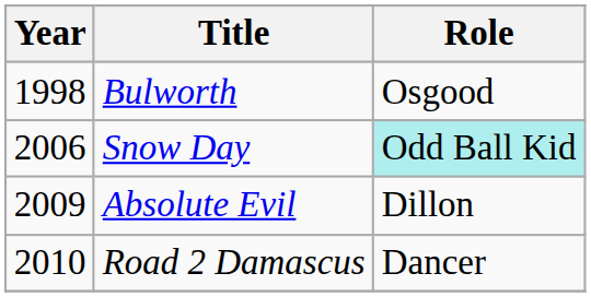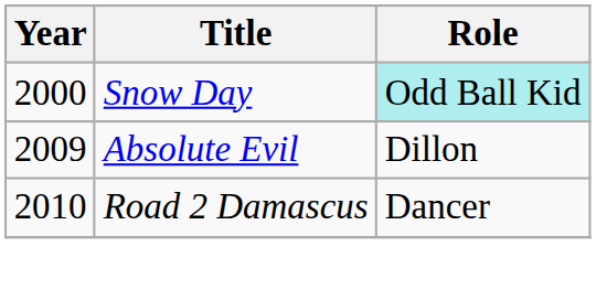- row: 1998 | Bulworth | Osgood
Snow Day | Year: 2006 -> 2000
